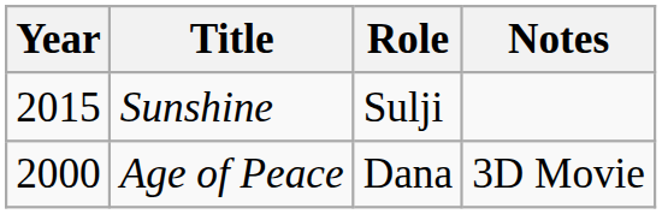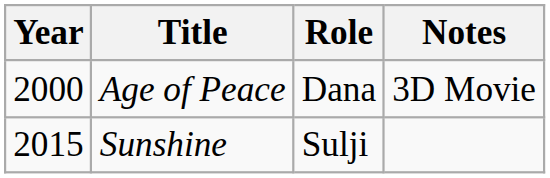rows swapped: Age of Peace <-> Sunshine
